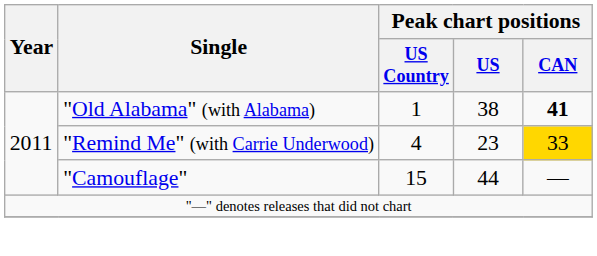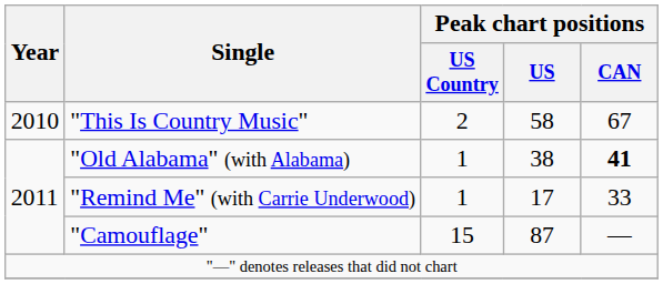+ row: 2010 | "This Is Country Music" | 2 | 58 | 67
"Remind Me" (with Carrie Underwood) | Peak chart positions / US Country: 4 -> 1
"Remind Me" (with Carrie Underwood) | Peak chart positions / US: 23 -> 17
"Remind Me" (with Carrie Underwood) | Peak chart positions / CAN: gold background -> no background
"Camouflage" | Peak chart positions / US: 44 -> 87
